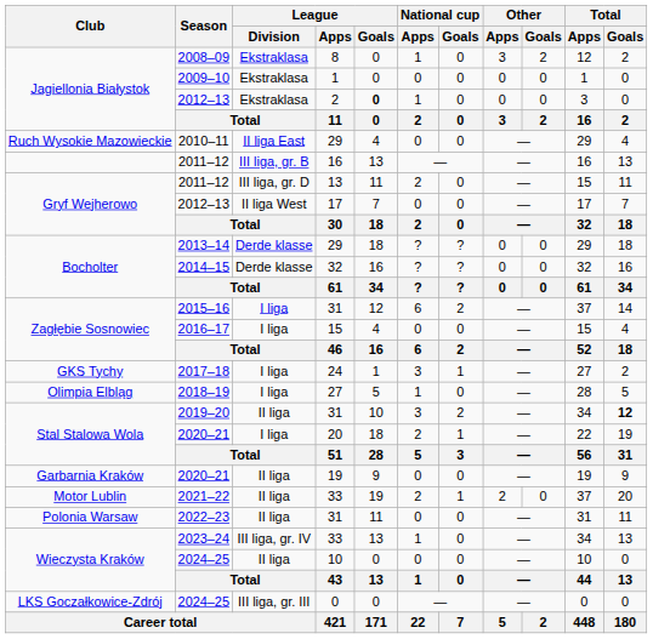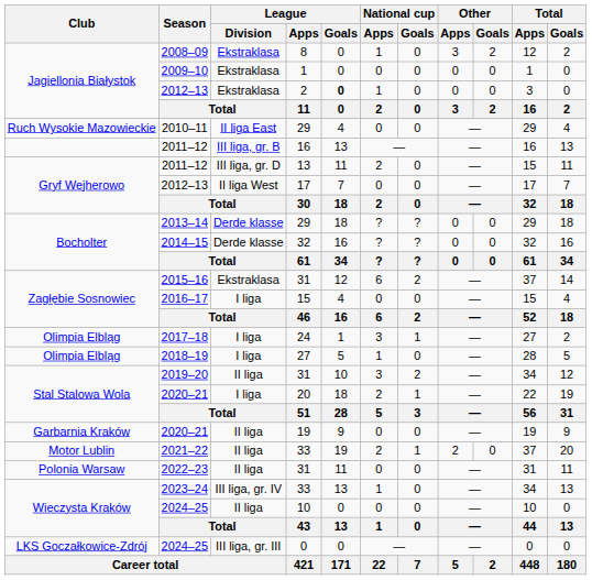2015–16 | League / Division: I liga -> Ekstraklasa
2017–18 | Club: GKS Tychy -> Olimpia Elbląg
2019–20 | Total / Goals: bold -> normal
